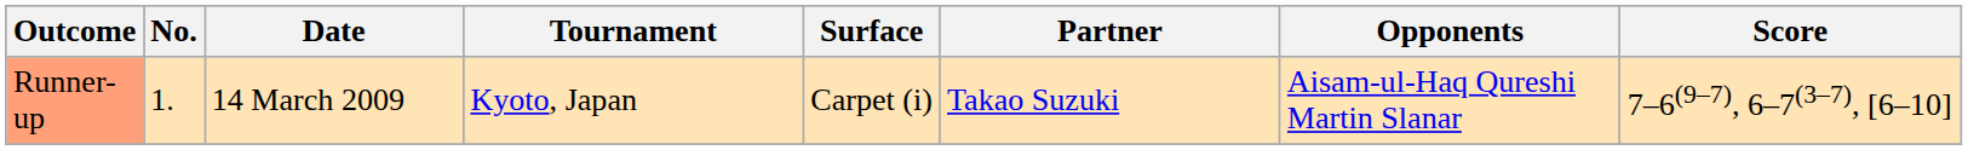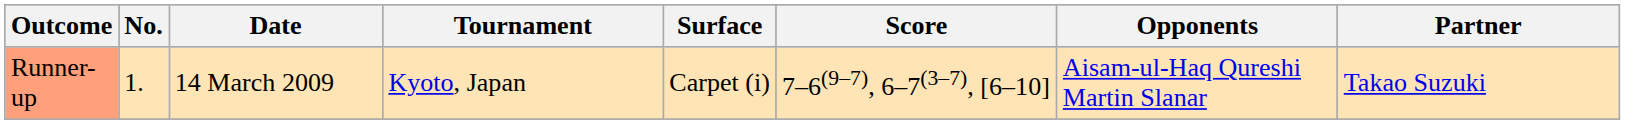columns swapped: Partner <-> Score
